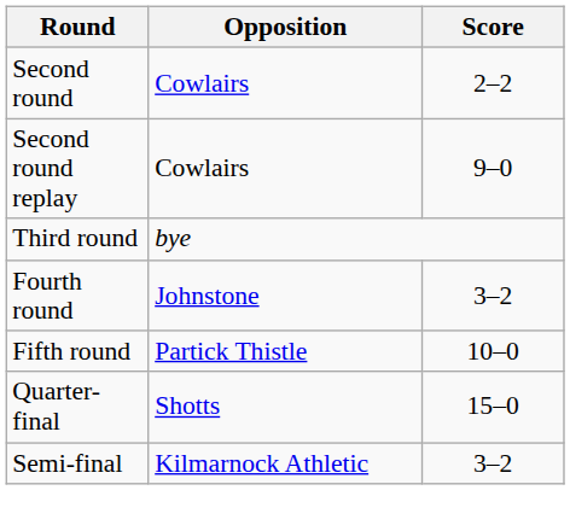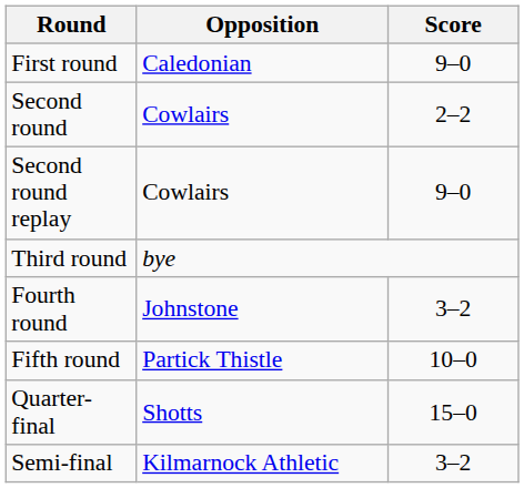+ row: First round | Caledonian | 9–0
